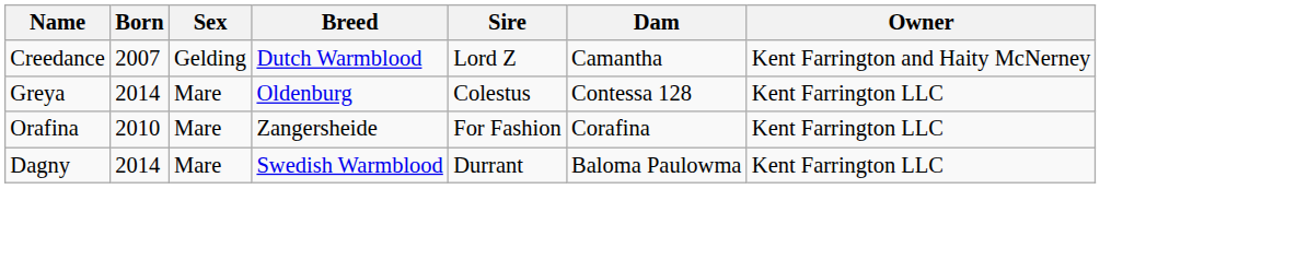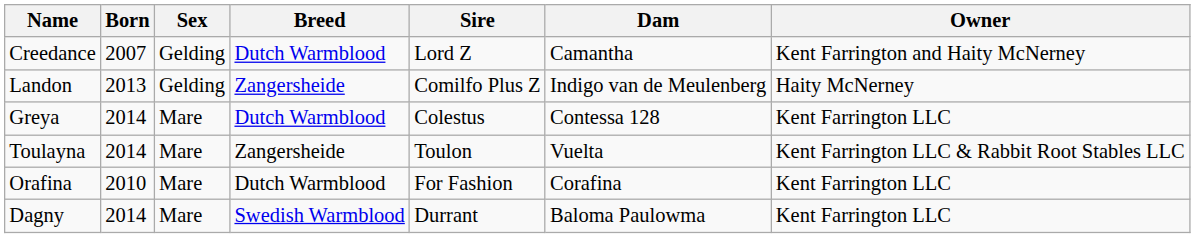+ row: Landon | 2013 | Gelding | Zangersheide | Comilfo Plus Z | Indigo van de Meulenberg | Haity McNerney
Greya | Breed: Oldenburg -> Dutch Warmblood
+ row: Toulayna | 2014 | Mare | Zangersheide | Toulon | Vuelta | Kent Farrington LLC & Rabbit Root Stables LLC
Orafina | Breed: Zangersheide -> Dutch Warmblood
